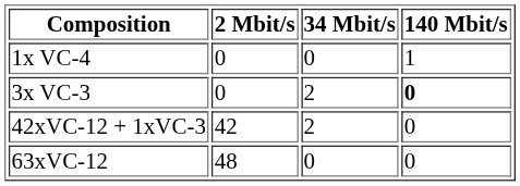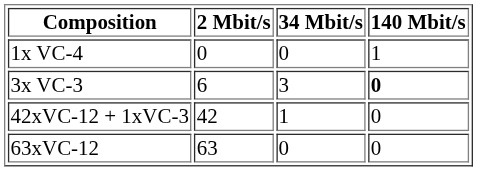3x VC-3 | 2 Mbit/s: 0 -> 6
3x VC-3 | 34 Mbit/s: 2 -> 3
42xVC-12 + 1xVC-3 | 34 Mbit/s: 2 -> 1
63xVC-12 | 2 Mbit/s: 48 -> 63
